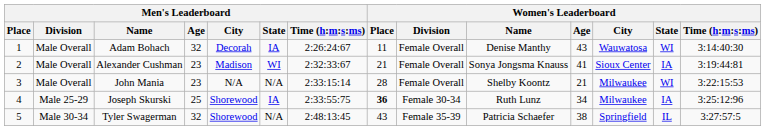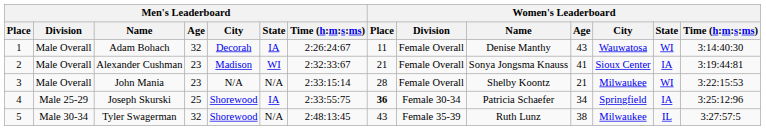Joseph Skurski | Women's Leaderboard / Name: Ruth Lunz -> Patricia Schaefer
Joseph Skurski | Women's Leaderboard / City: Milwaukee -> Springfield
Tyler Swagerman | Women's Leaderboard / Name: Patricia Schaefer -> Ruth Lunz
Tyler Swagerman | Women's Leaderboard / City: Springfield -> Milwaukee
